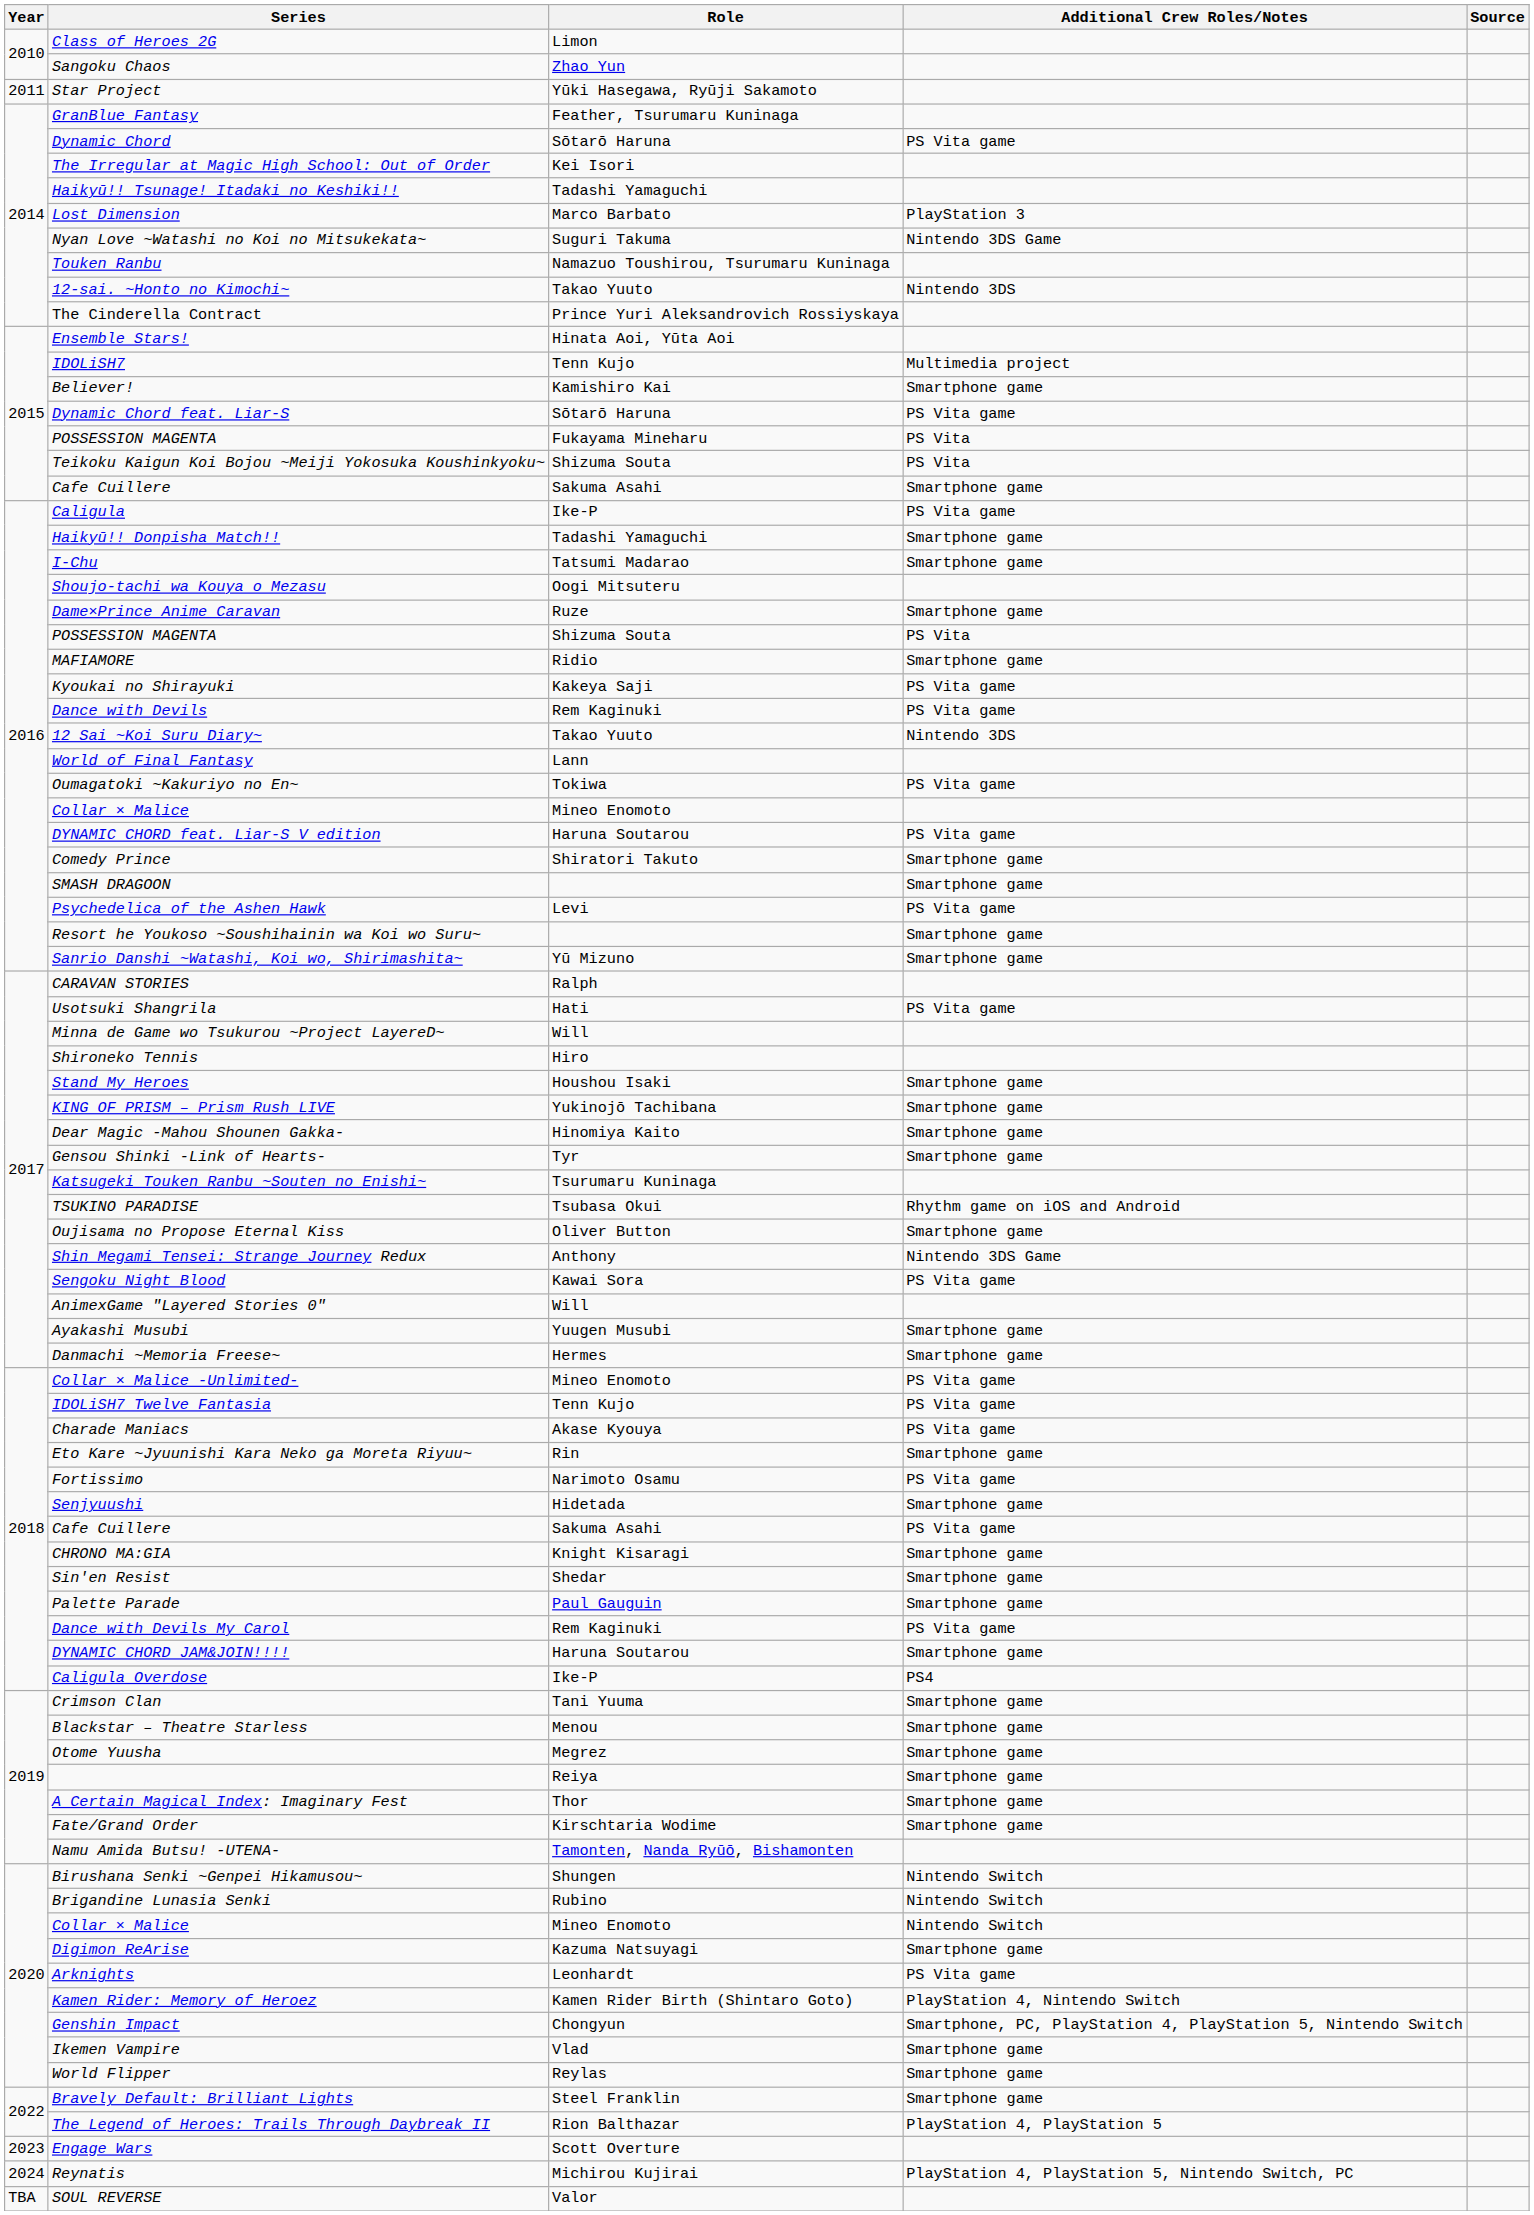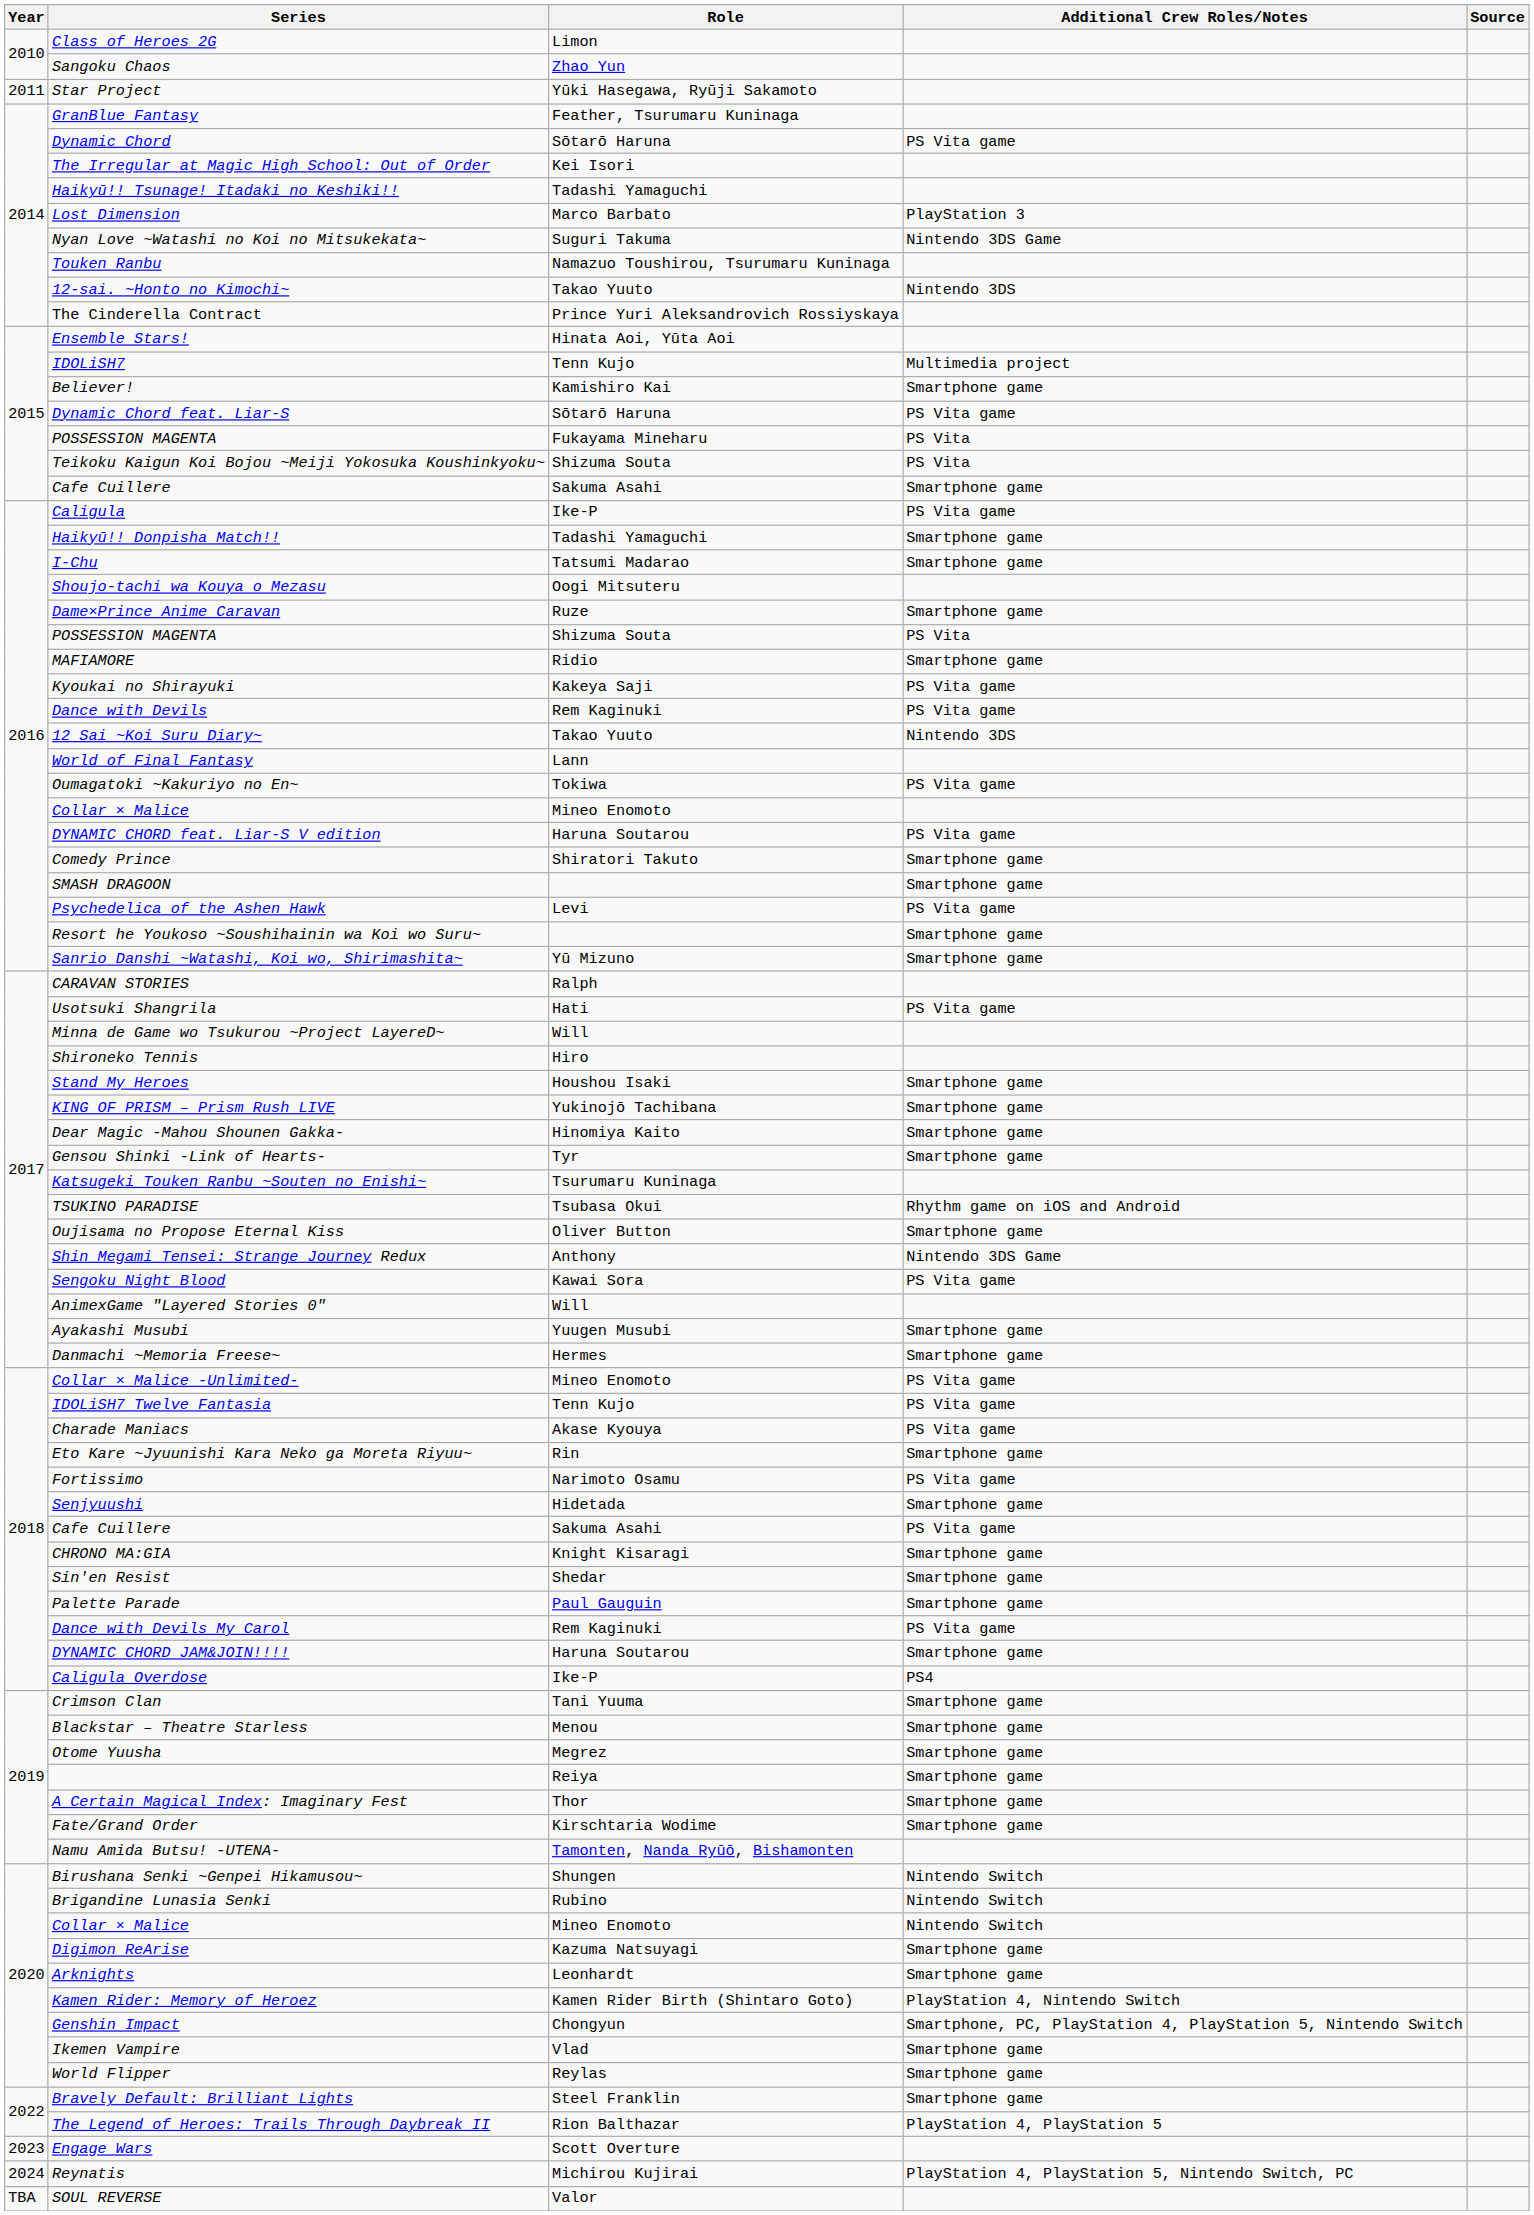Arknights | Additional Crew Roles/Notes: PS Vita game -> Smartphone game
